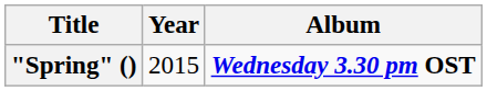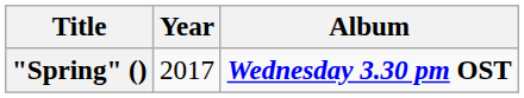"Spring" () | Year: 2015 -> 2017
